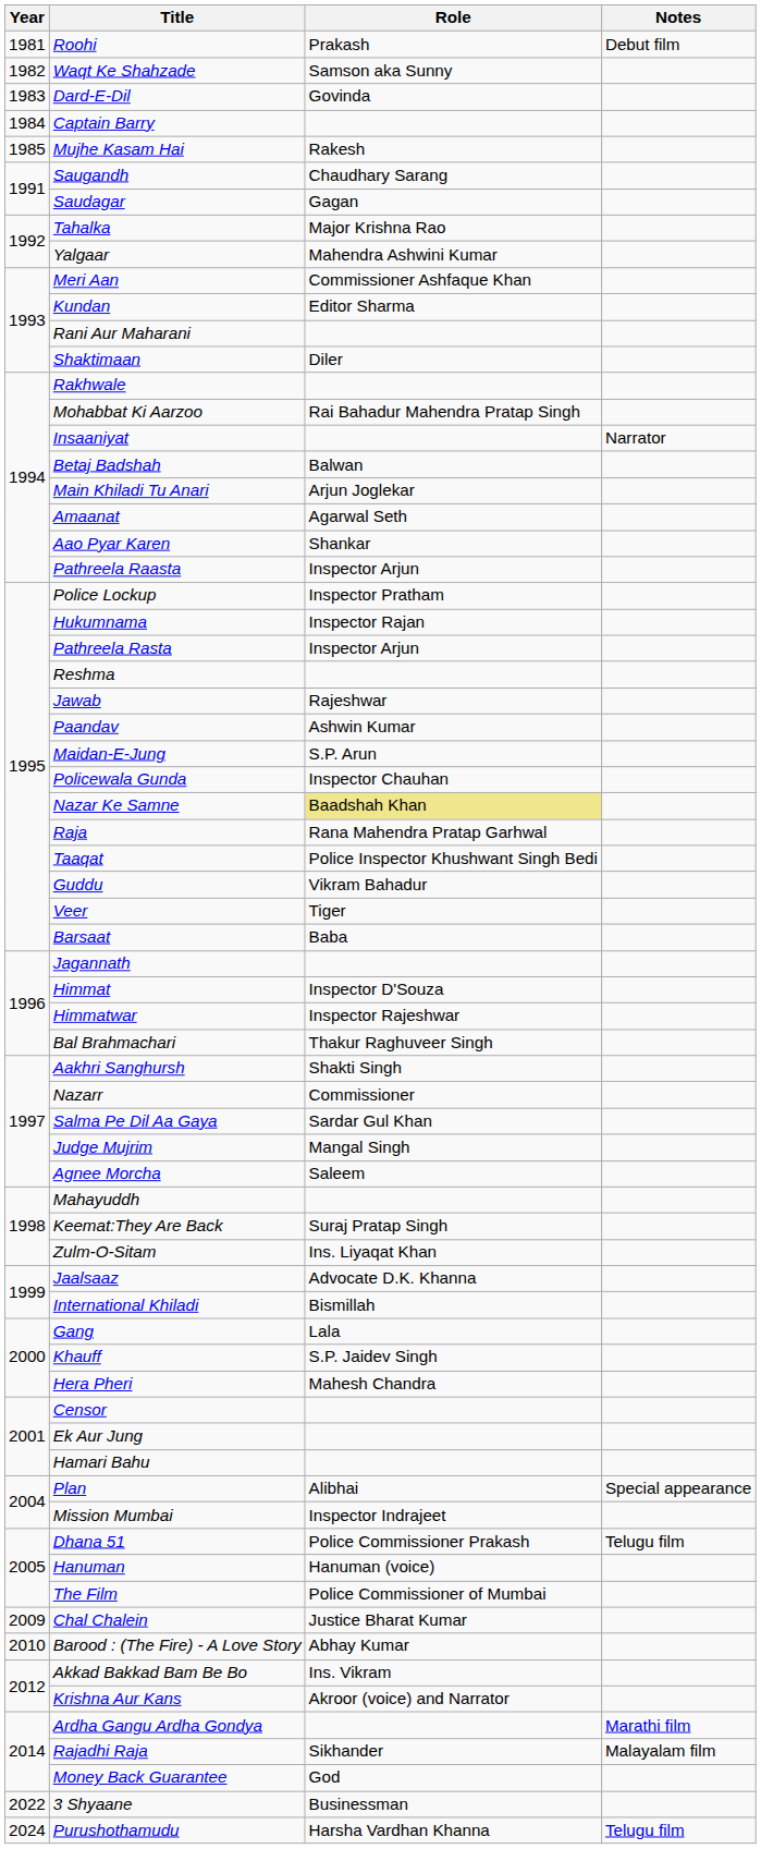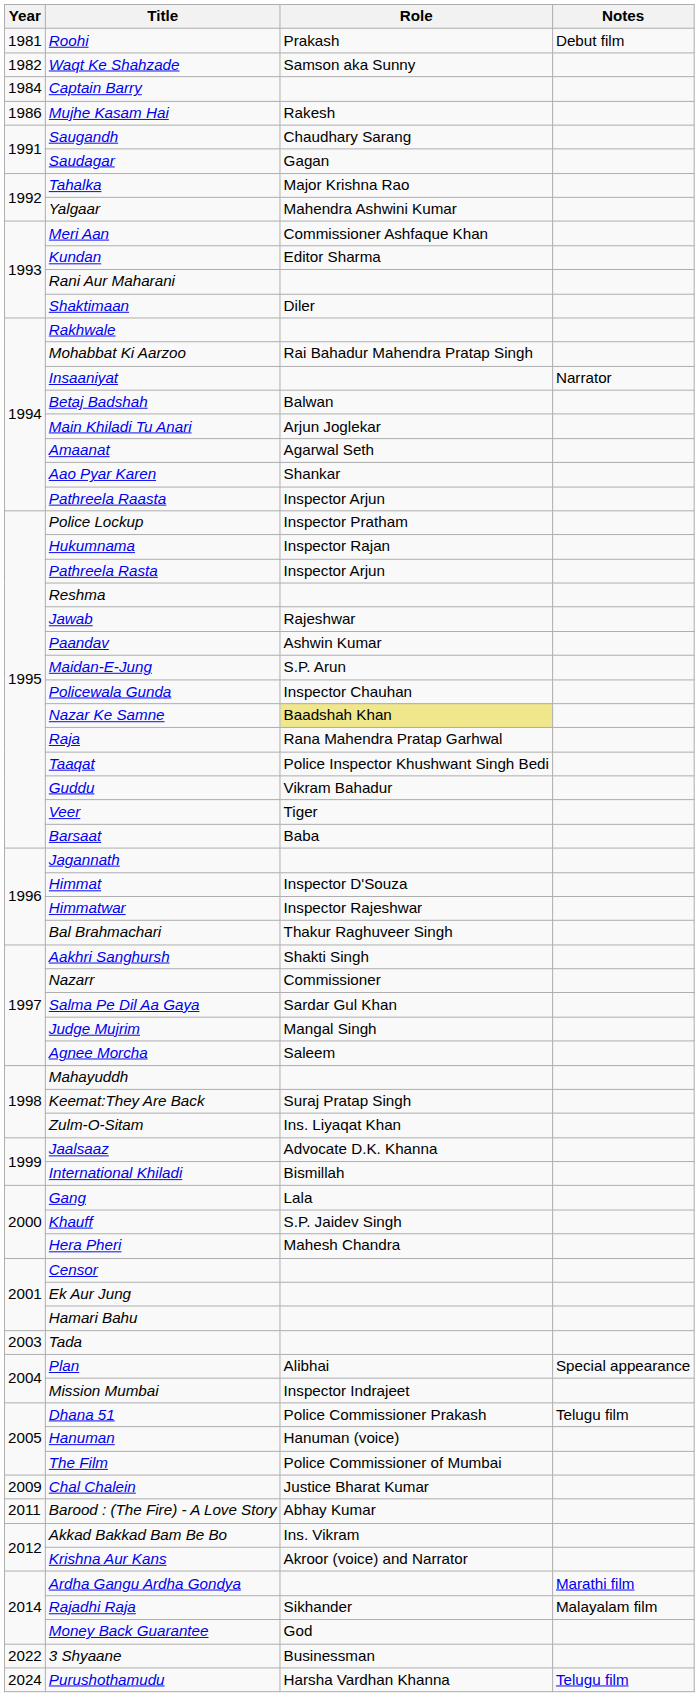- row: 1983 | Dard-E-Dil | Govinda
Mujhe Kasam Hai | Year: 1985 -> 1986
+ row: 2003 | Tada
Barood : (The Fire) - A Love Story | Year: 2010 -> 2011
